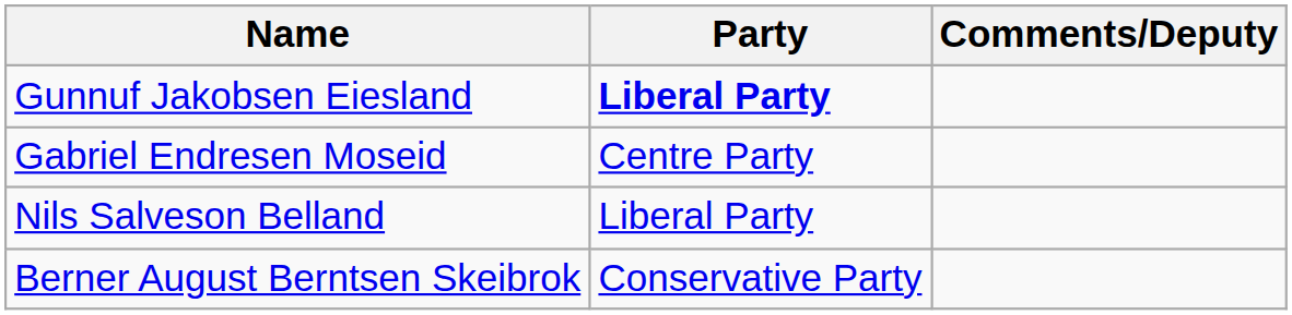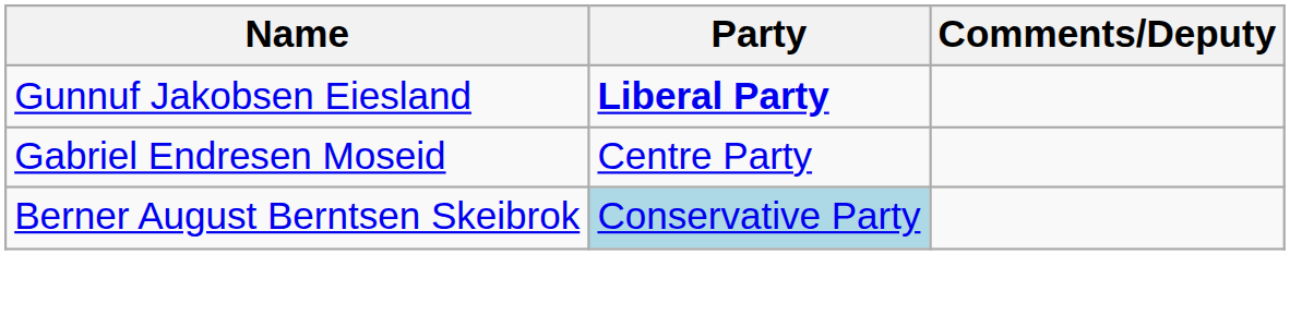- row: Nils Salveson Belland | Liberal Party
Berner August Berntsen Skeibrok | Party: no background -> lightblue background
